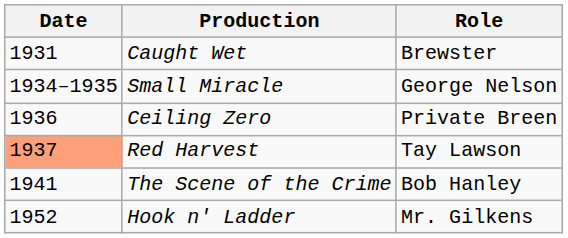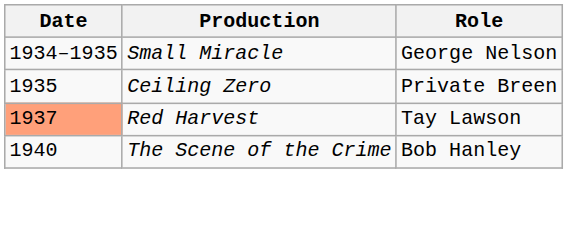- row: 1931 | Caught Wet | Brewster
Ceiling Zero | Date: 1936 -> 1935
The Scene of the Crime | Date: 1941 -> 1940
- row: 1952 | Hook n' Ladder | Mr. Gilkens
